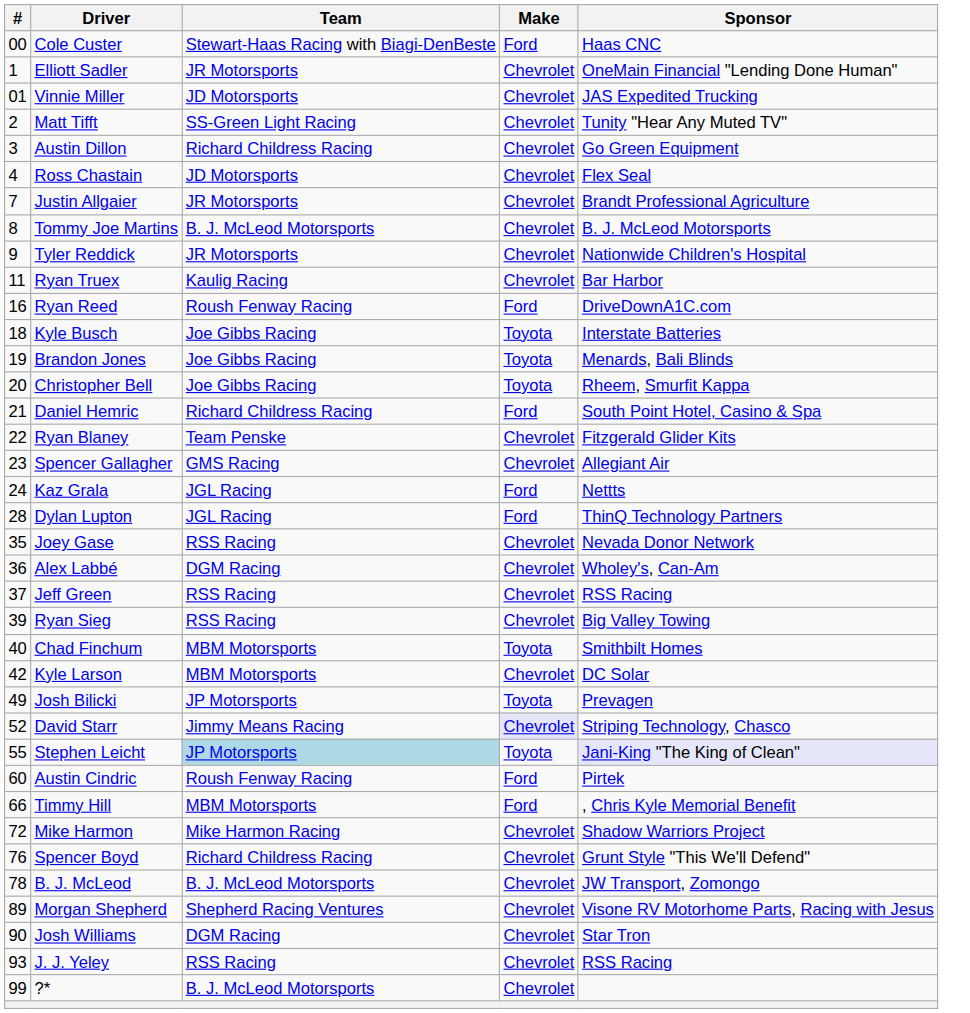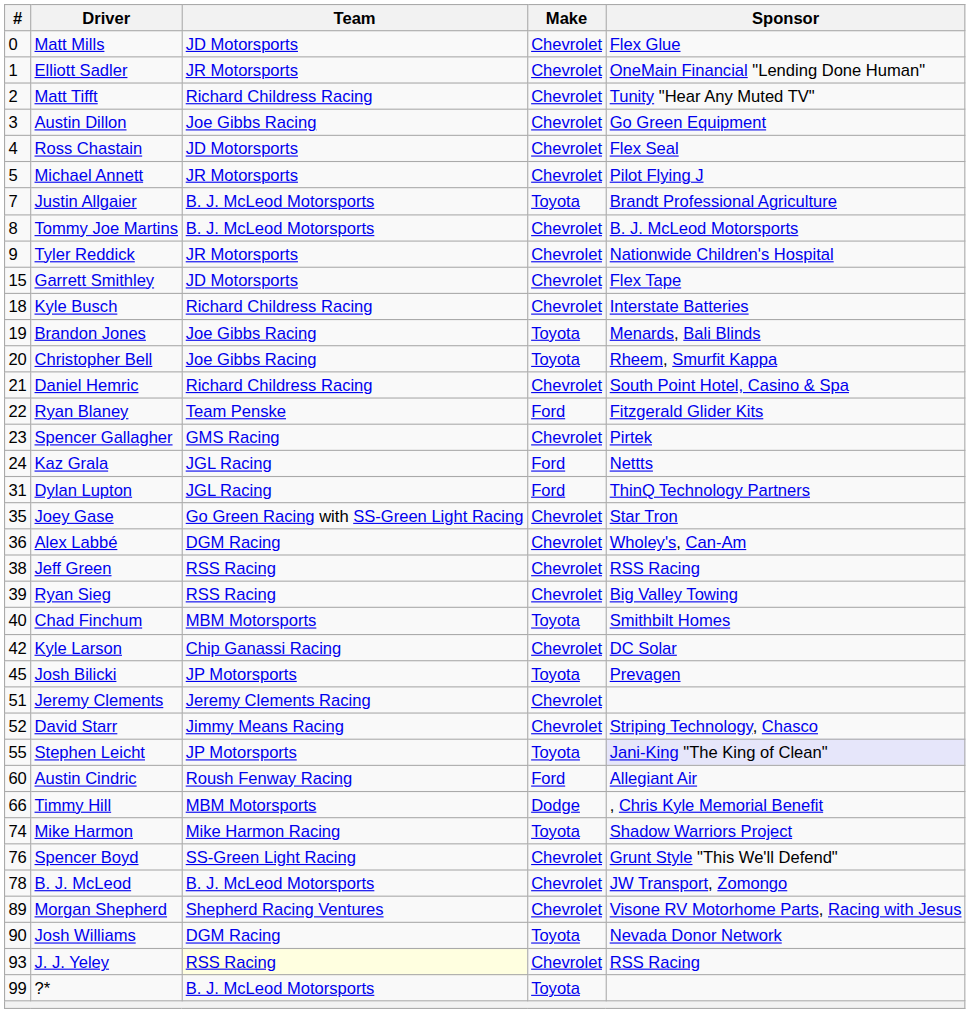+ row: 0 | Matt Mills | JD Motorsports | Chevrolet | Flex Glue
- row: 00 | Cole Custer | Stewart-Haas Racing with Biagi-DenBeste | Ford | Haas CNC
- row: 01 | Vinnie Miller | JD Motorsports | Chevrolet | JAS Expedited Trucking
Matt Tifft | Team: SS-Green Light Racing -> Richard Childress Racing
Austin Dillon | Team: Richard Childress Racing -> Joe Gibbs Racing
+ row: 5 | Michael Annett | JR Motorsports | Chevrolet | Pilot Flying J
Justin Allgaier | Team: JR Motorsports -> B. J. McLeod Motorsports
Justin Allgaier | Make: Chevrolet -> Toyota
- row: 11 | Ryan Truex | Kaulig Racing | Chevrolet | Bar Harbor
+ row: 15 | Garrett Smithley | JD Motorsports | Chevrolet | Flex Tape
- row: 16 | Ryan Reed | Roush Fenway Racing | Ford | DriveDownA1C.com
Kyle Busch | Team: Joe Gibbs Racing -> Richard Childress Racing
Kyle Busch | Make: Toyota -> Chevrolet
Daniel Hemric | Make: Ford -> Chevrolet
Ryan Blaney | Make: Chevrolet -> Ford
Spencer Gallagher | Sponsor: Allegiant Air -> Pirtek
Dylan Lupton | #: 28 -> 31
Joey Gase | Team: RSS Racing -> Go Green Racing with SS-Green Light Racing
Joey Gase | Sponsor: Nevada Donor Network -> Star Tron
Jeff Green | #: 37 -> 38
Kyle Larson | Team: MBM Motorsports -> Chip Ganassi Racing
Josh Bilicki | #: 49 -> 45
+ row: 51 | Jeremy Clements | Jeremy Clements Racing | Chevrolet
David Starr | Make: lavender background -> no background
Stephen Leicht | Team: lightblue background -> no background
Austin Cindric | Sponsor: Pirtek -> Allegiant Air
Timmy Hill | Make: Ford -> Dodge
Mike Harmon | #: 72 -> 74
Mike Harmon | Make: Chevrolet -> Toyota
Spencer Boyd | Team: Richard Childress Racing -> SS-Green Light Racing
Josh Williams | Make: Chevrolet -> Toyota
Josh Williams | Sponsor: Star Tron -> Nevada Donor Network
J. J. Yeley | Team: no background -> lightyellow background
?* | Make: Chevrolet -> Toyota
